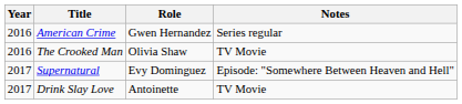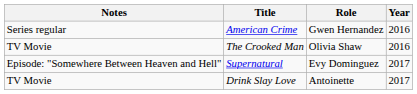columns swapped: Year <-> Notes
